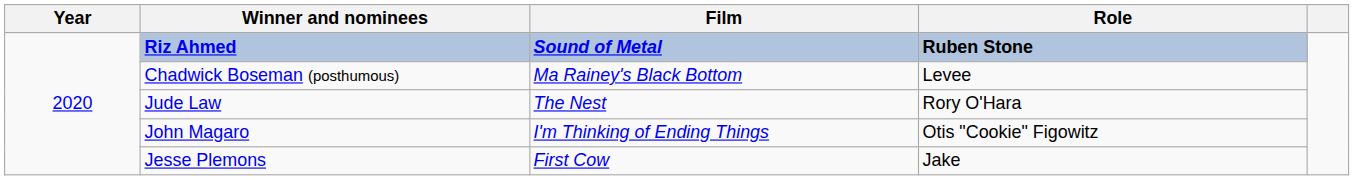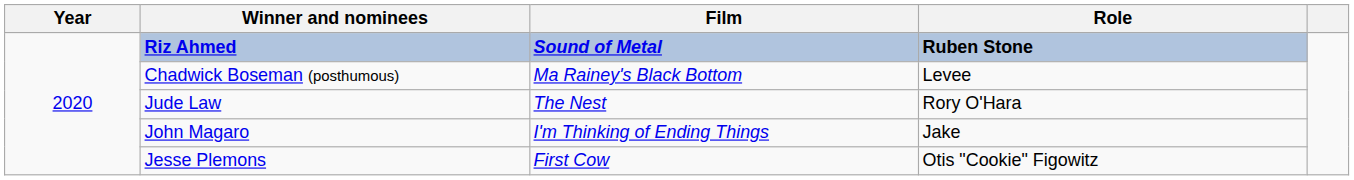John Magaro | Role: Otis "Cookie" Figowitz -> Jake
Jesse Plemons | Role: Jake -> Otis "Cookie" Figowitz
